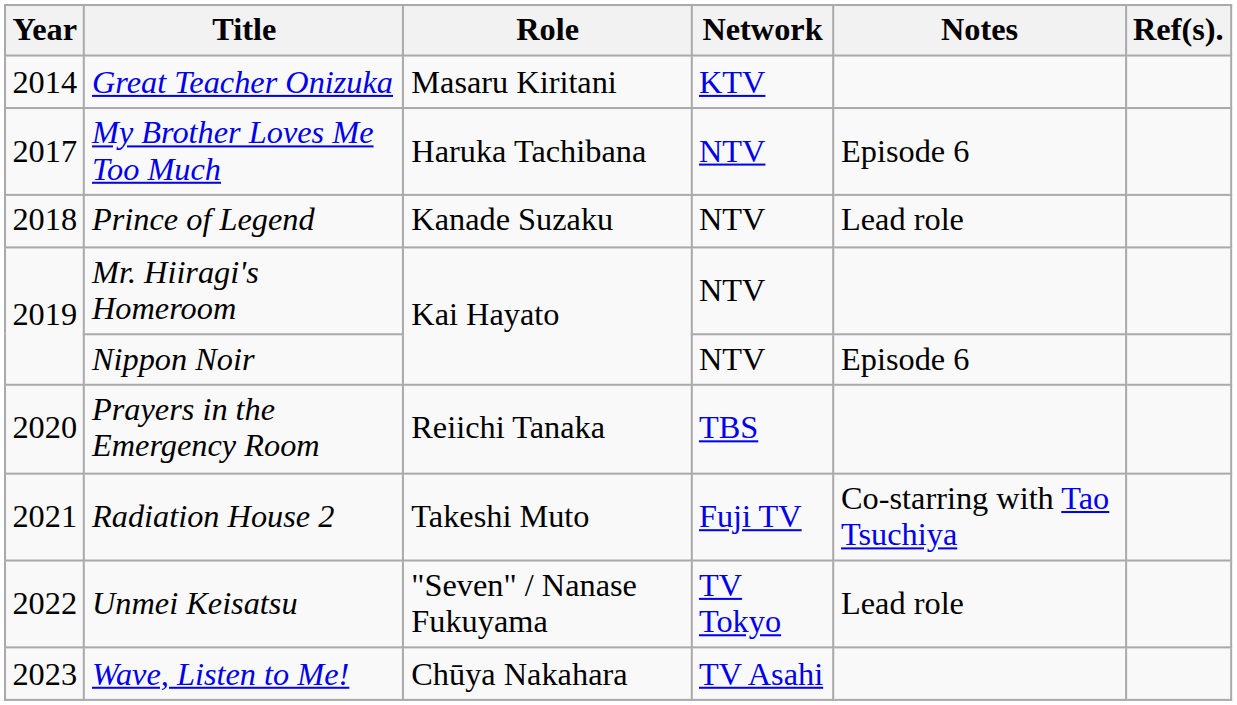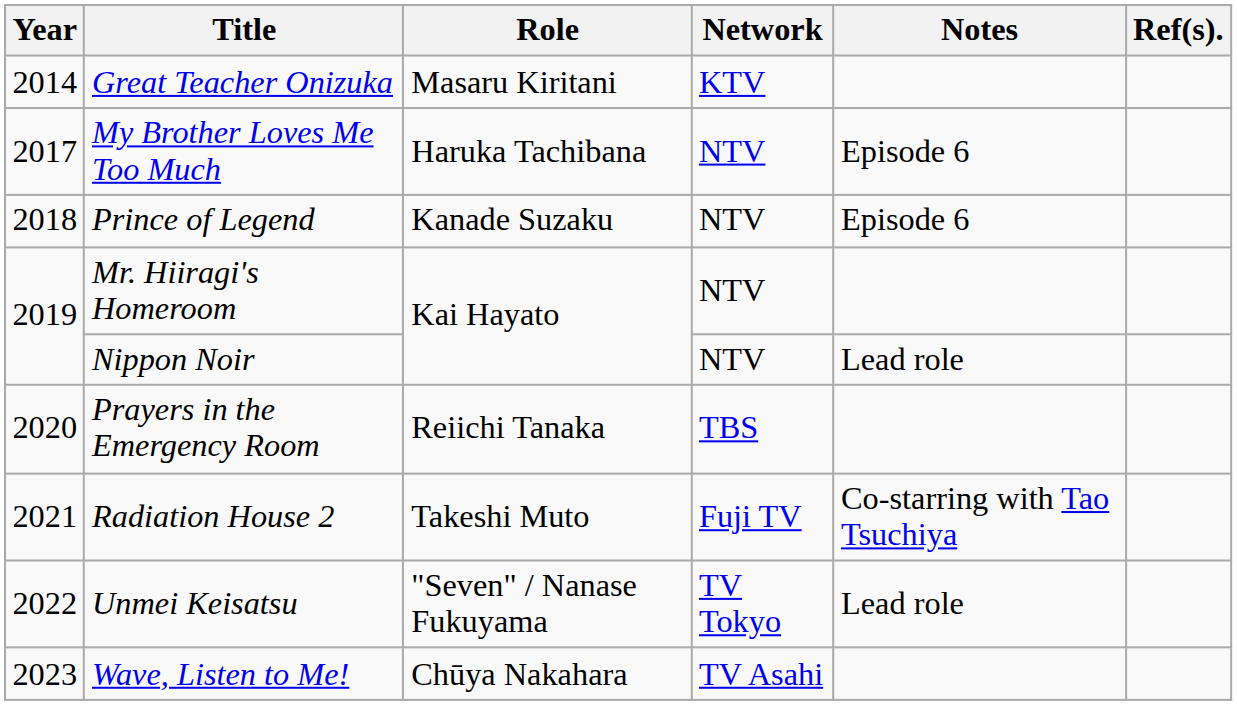Prince of Legend | Notes: Lead role -> Episode 6
Nippon Noir | Notes: Episode 6 -> Lead role
